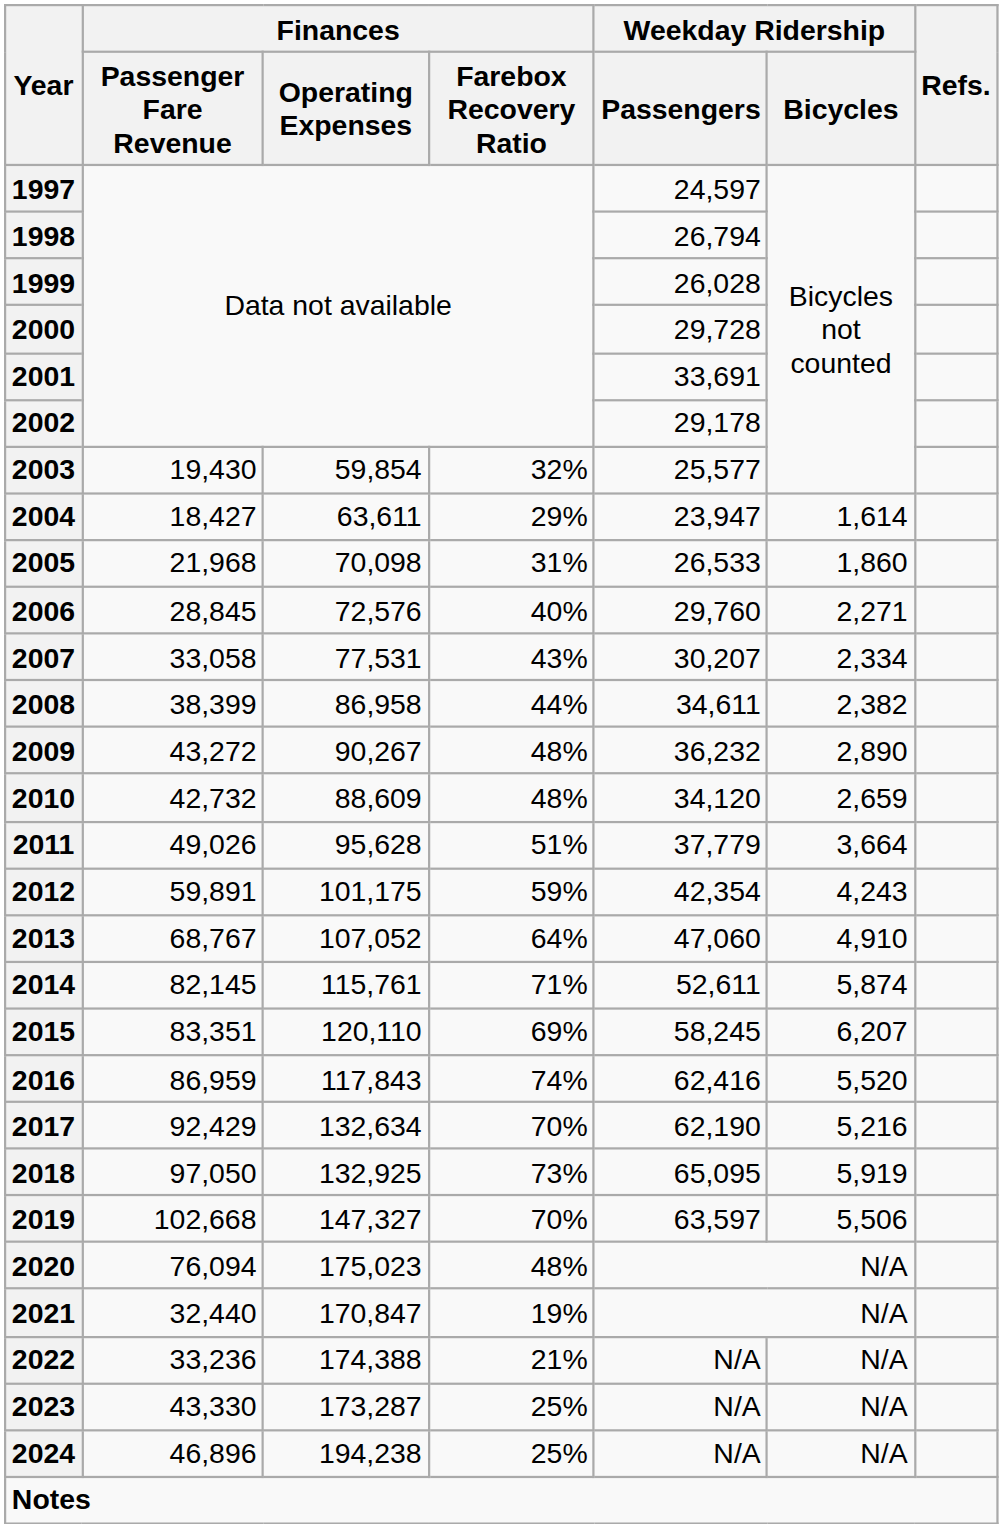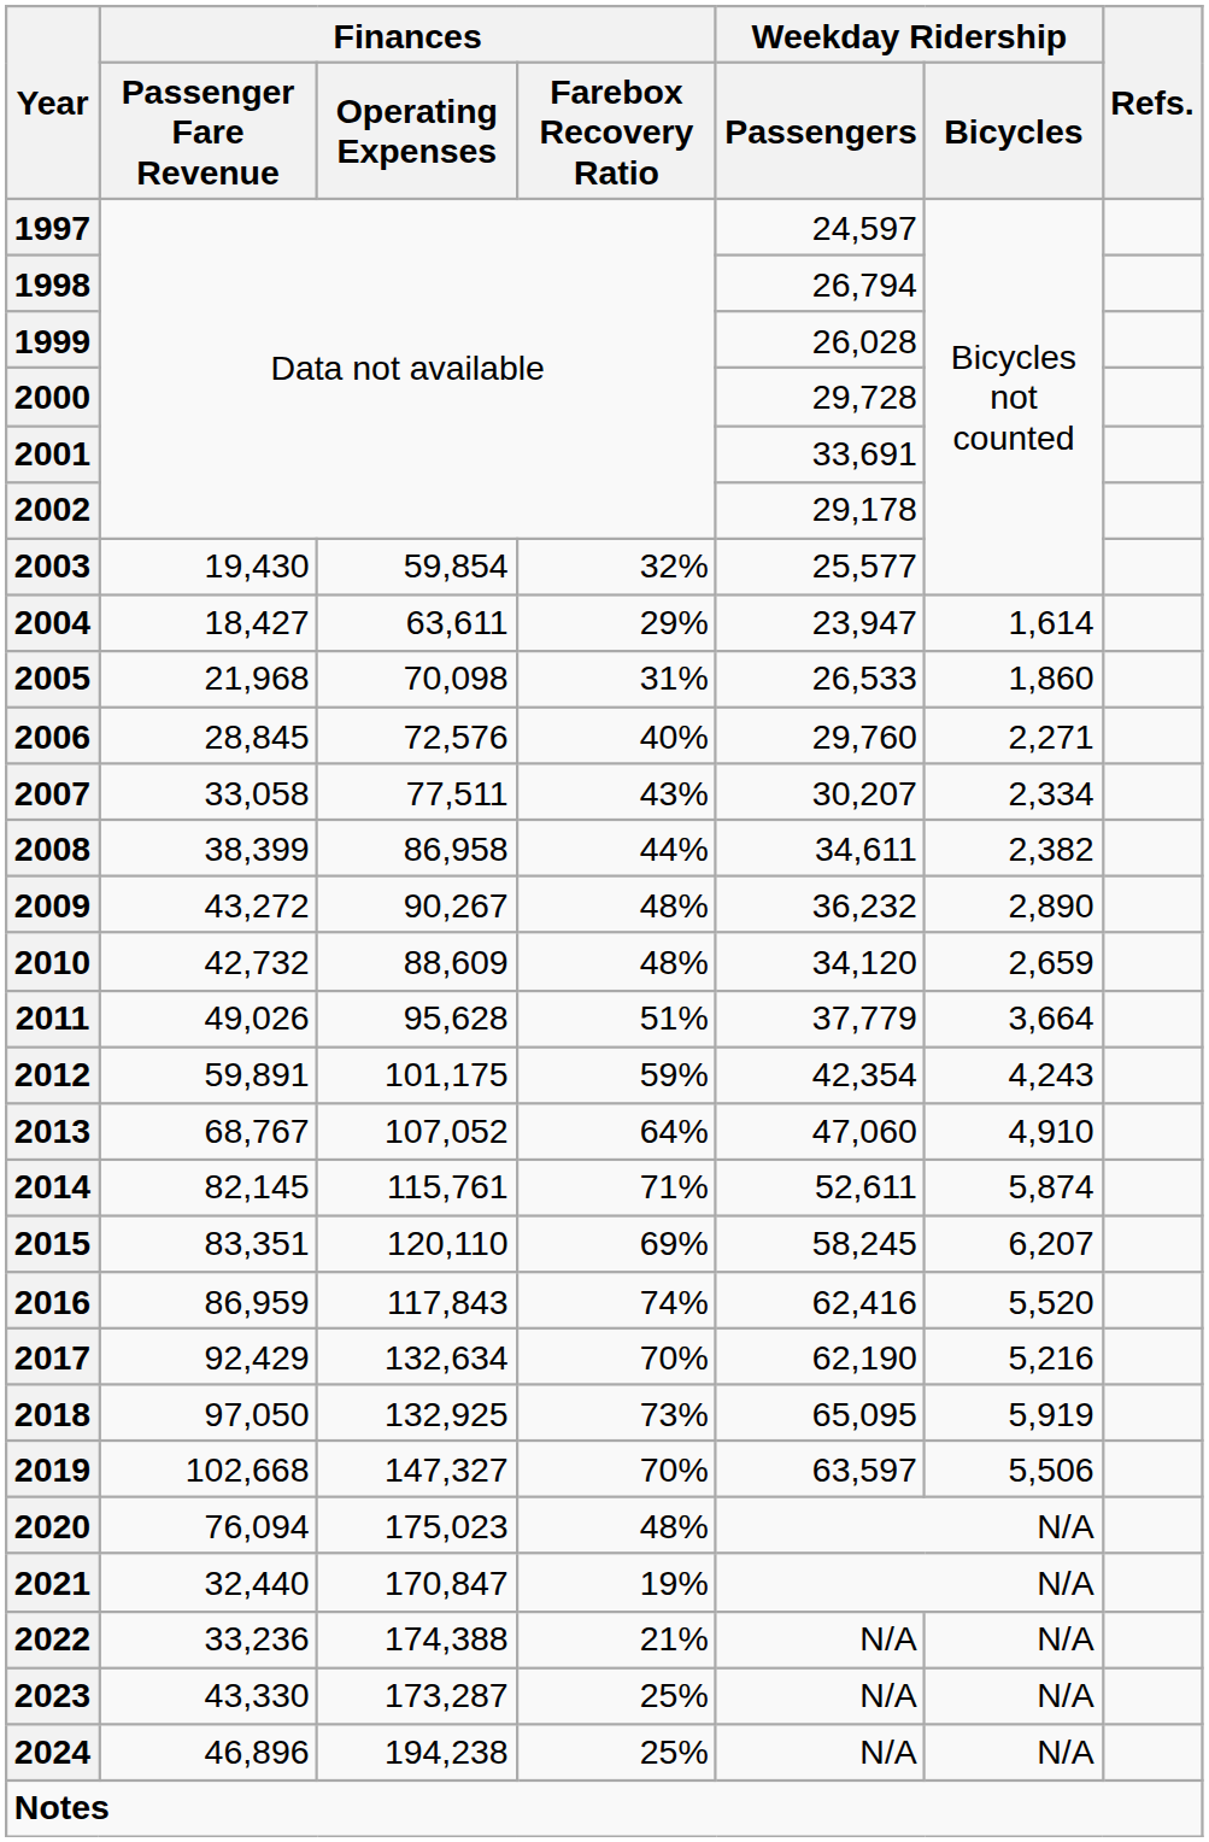2007 | Finances / Operating Expenses: 77,531 -> 77,511
